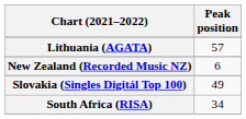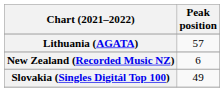- row: South Africa (RISA) | 34
